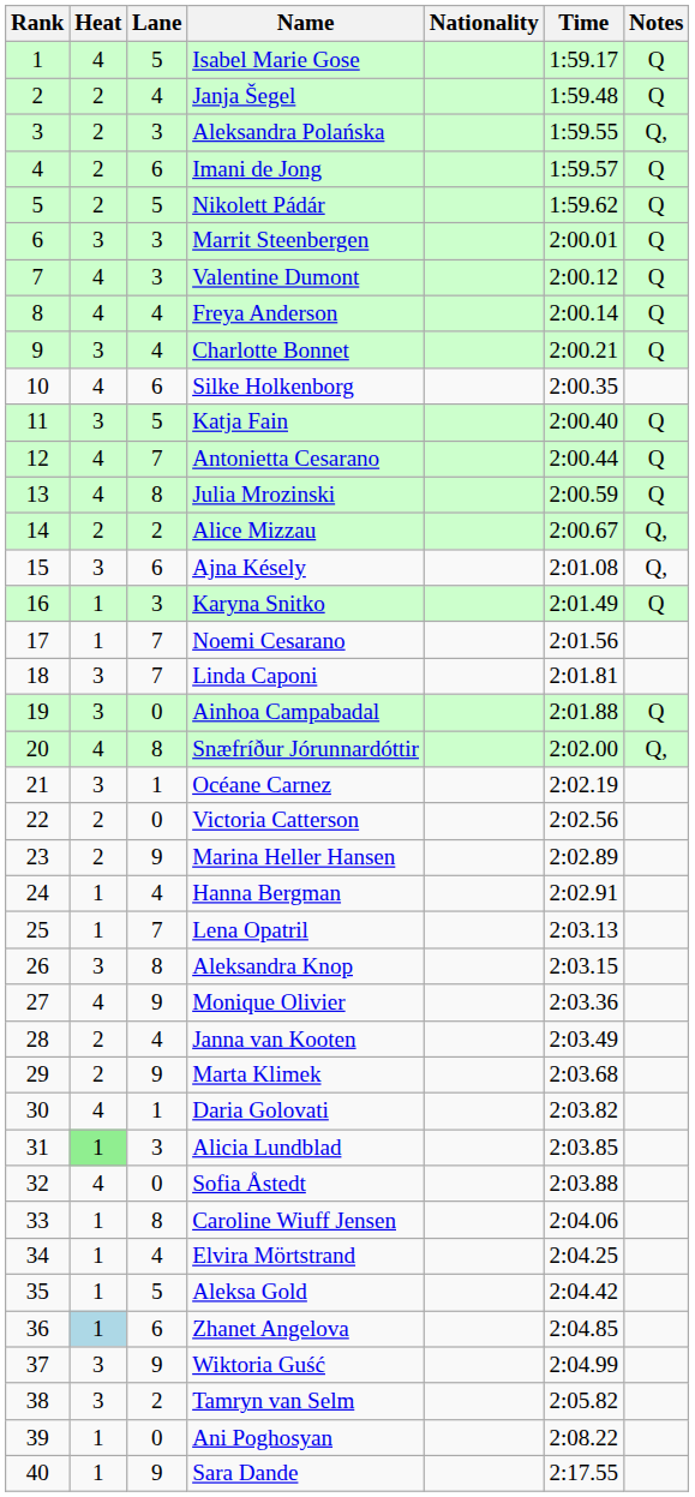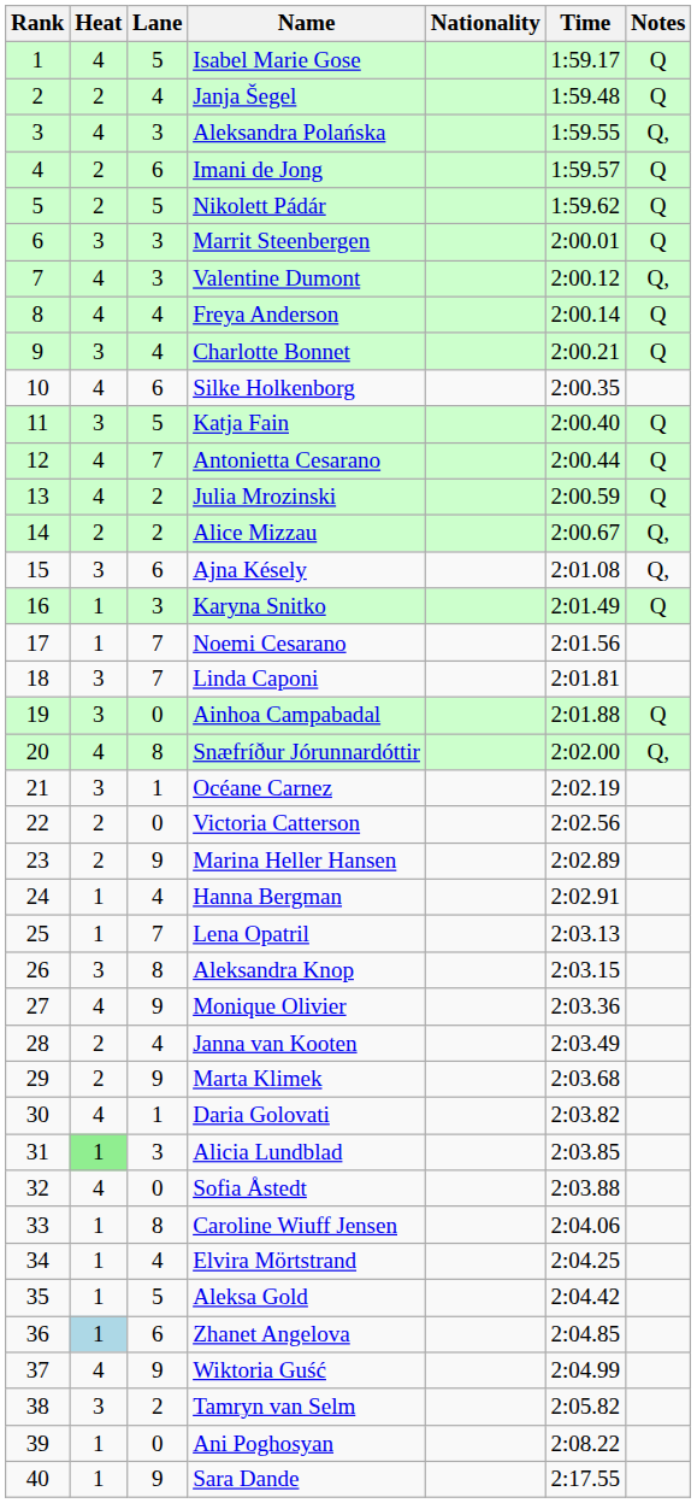Aleksandra Polańska | Heat: 2 -> 4
Valentine Dumont | Notes: Q -> Q,
Julia Mrozinski | Lane: 8 -> 2
Wiktoria Guść | Heat: 3 -> 4
